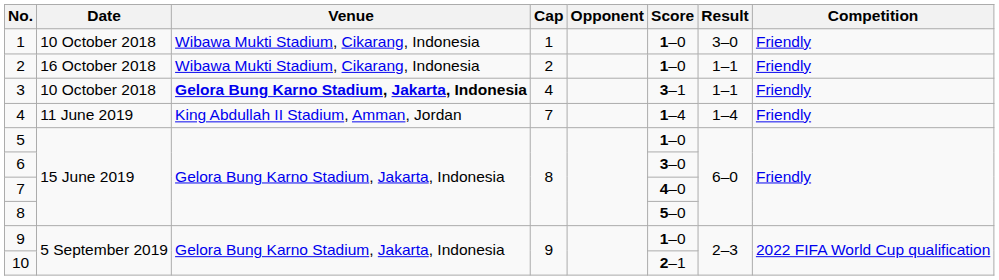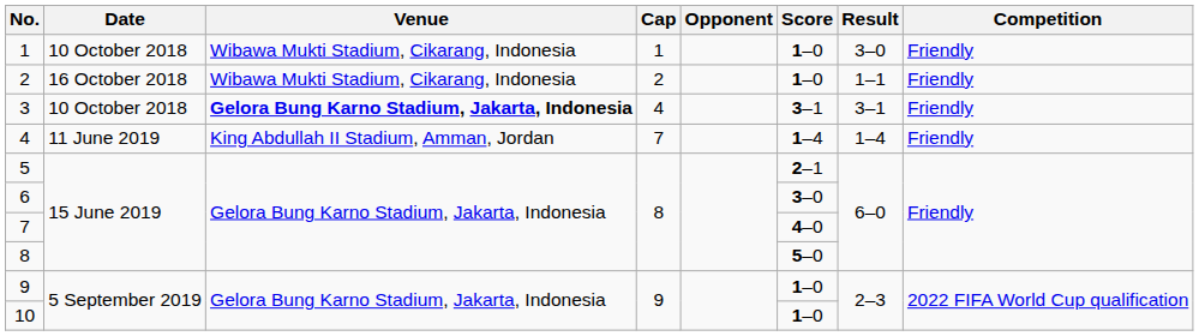3 | Result: 1–1 -> 3–1
5 | Score: 1–0 -> 2–1
10 | Score: 2–1 -> 1–0
